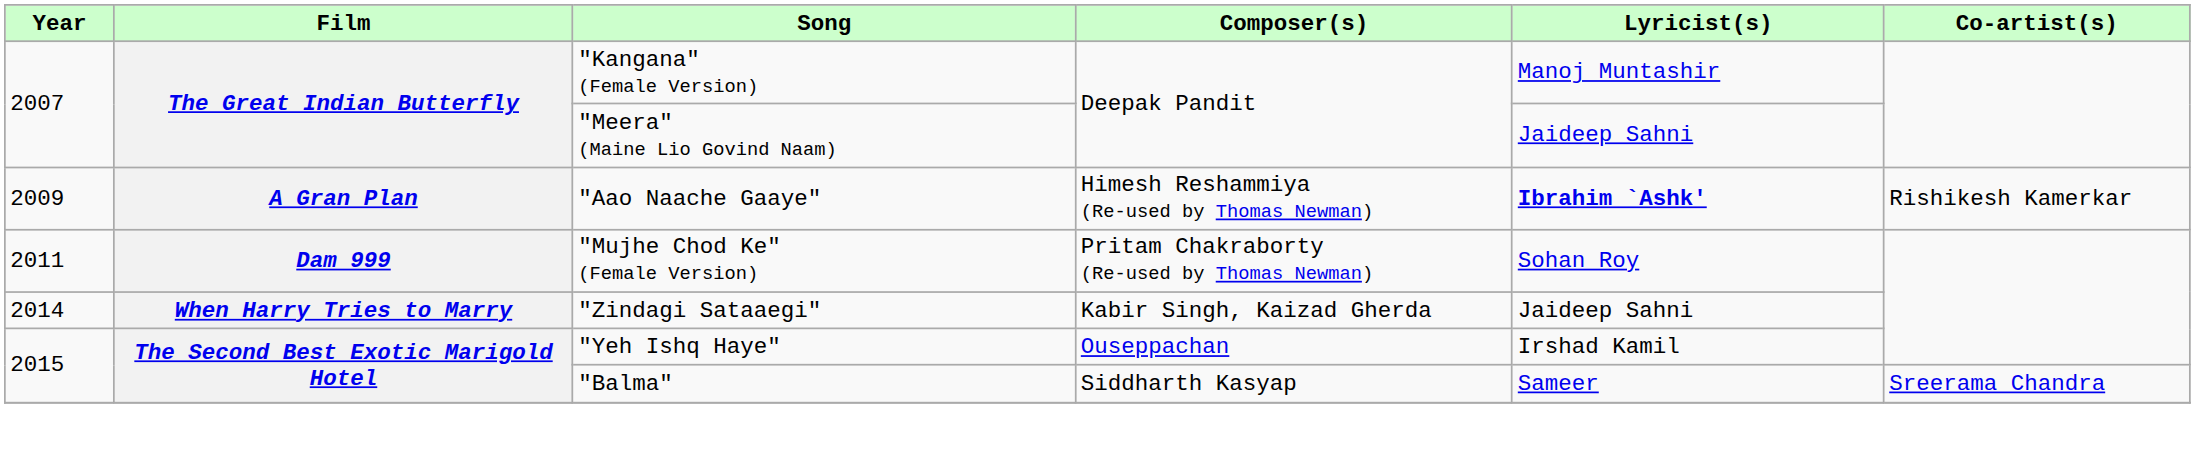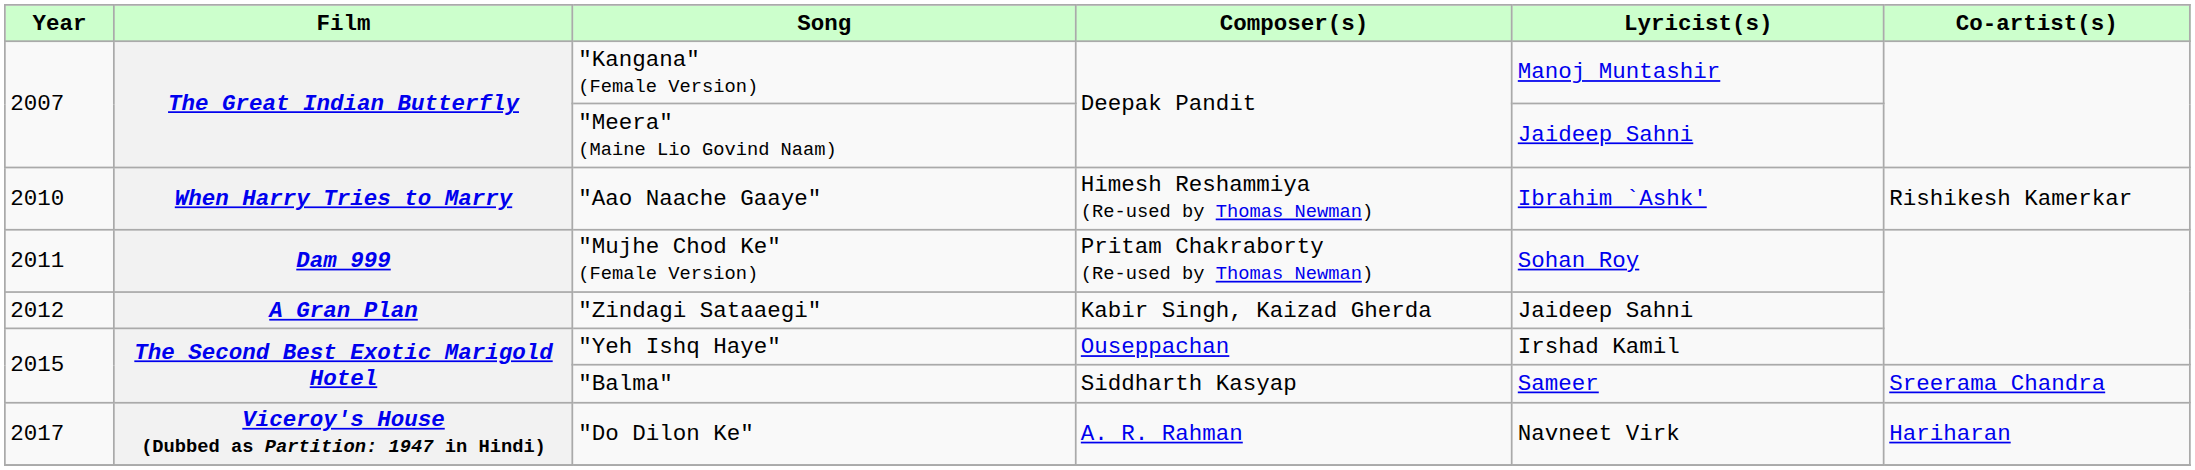"Aao Naache Gaaye" | Year: 2009 -> 2010
"Aao Naache Gaaye" | Film: A Gran Plan -> When Harry Tries to Marry
"Aao Naache Gaaye" | Lyricist(s): bold -> normal
"Zindagi Sataaegi" | Year: 2014 -> 2012
"Zindagi Sataaegi" | Film: When Harry Tries to Marry -> A Gran Plan
+ row: 2017 | Viceroy's House (Dubbed as Partition: 1947 in Hindi) | "Do Dilon Ke" | A. R. Rahman | Navneet Virk | Hariharan
